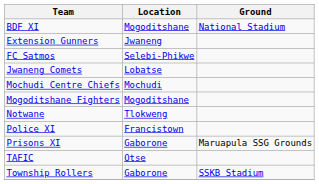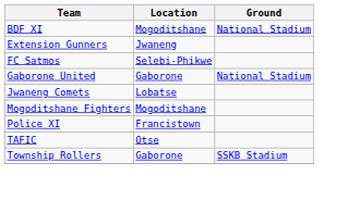+ row: Gaborone United | Gaborone | National Stadium
- row: Mochudi Centre Chiefs | Mochudi
- row: Notwane | Tlokweng
- row: Prisons XI | Gaborone | Maruapula SSG Grounds
